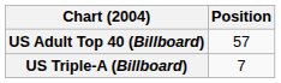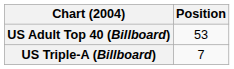US Adult Top 40 (Billboard) | Position: 57 -> 53
